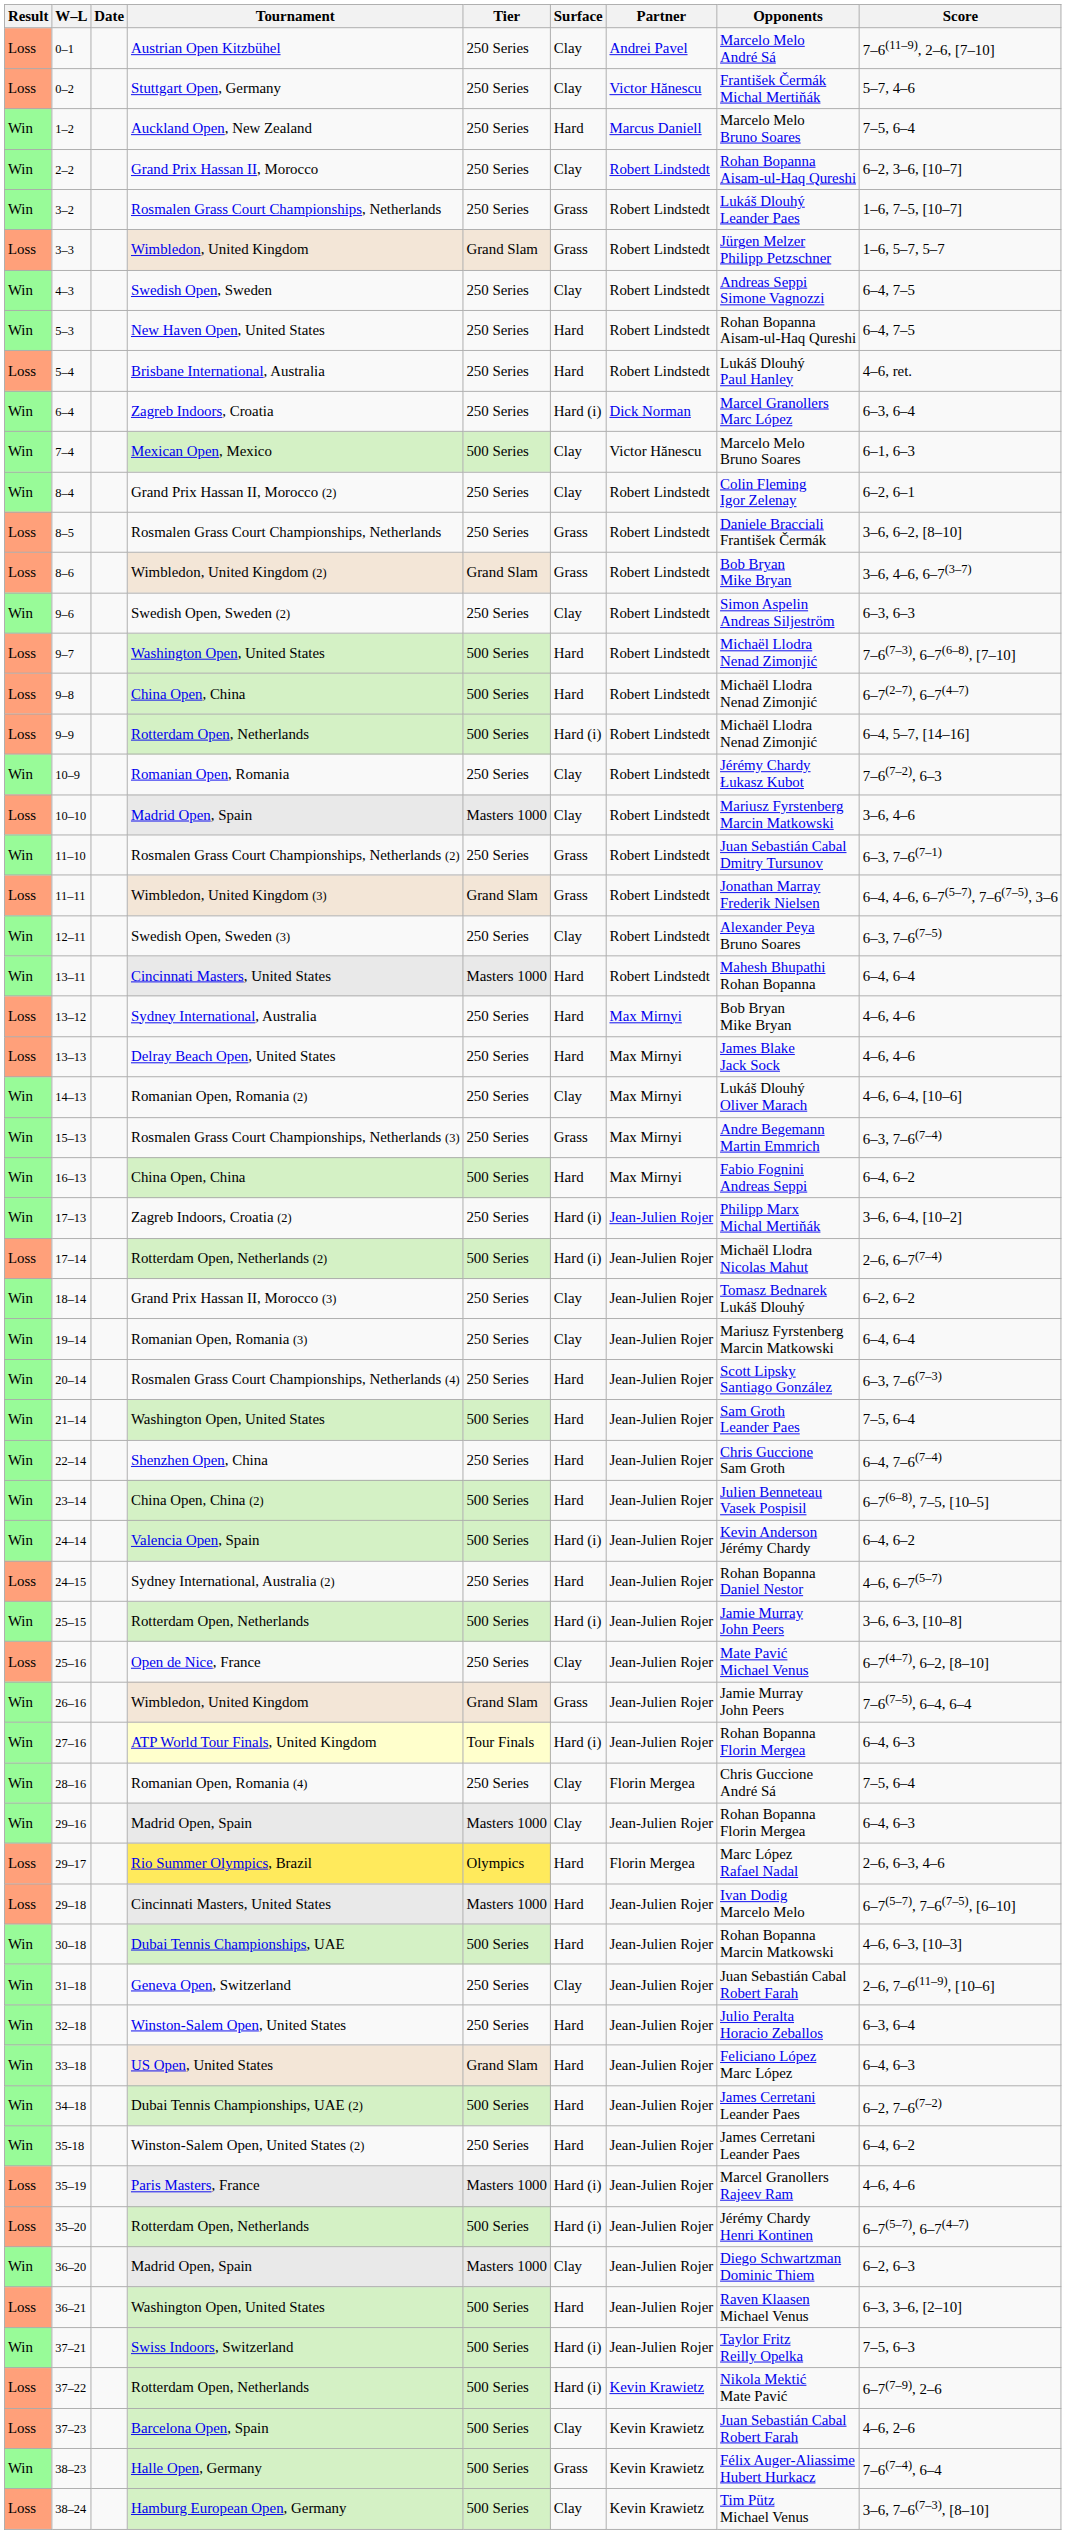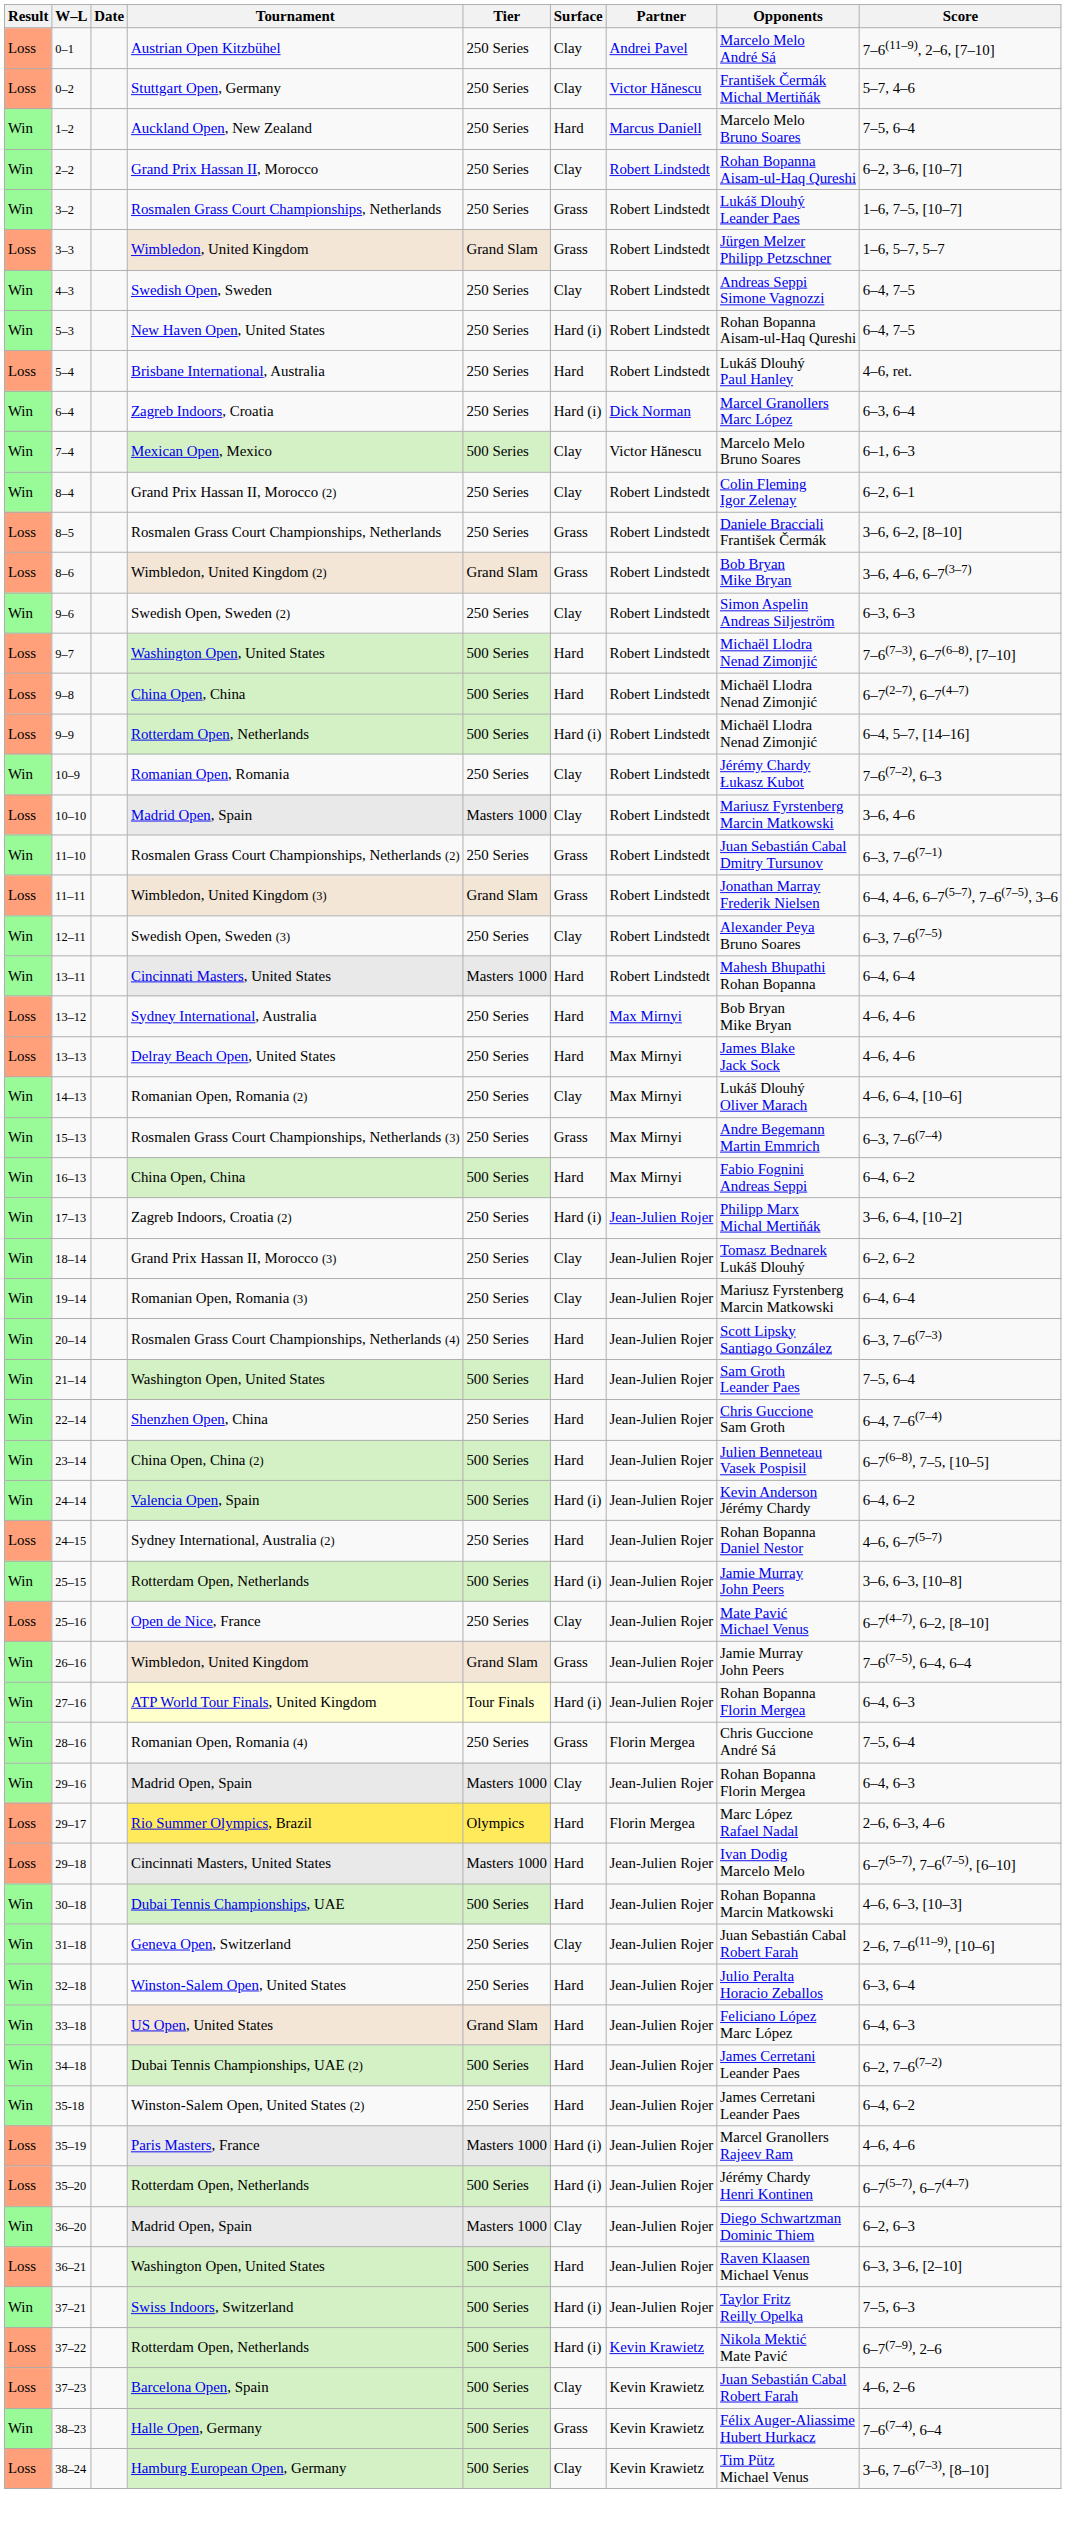5–3 | Surface: Hard -> Hard (i)
- row: Loss | 17–14 | Rotterdam Open, Netherlands (2) | 500 Series | Hard (i) | Jean-Julien Rojer | Michaël Llodra Nicolas Mahut | 2–6, 6–7(7–4)
28–16 | Surface: Clay -> Grass
